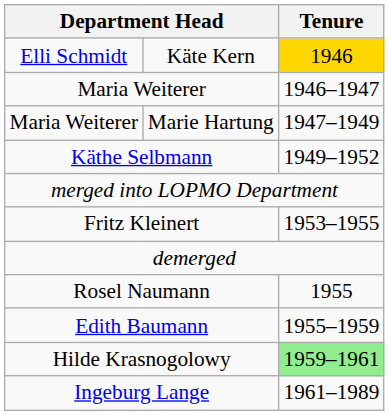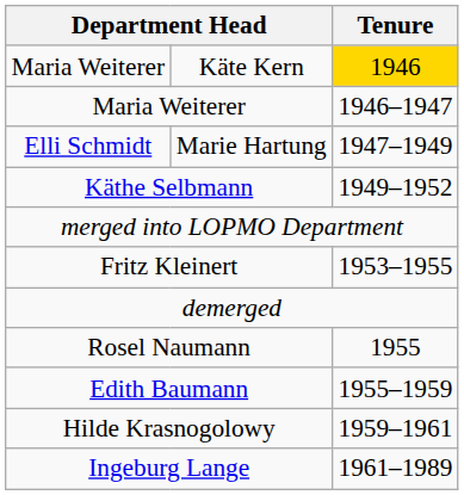Käte Kern | column 1: Elli Schmidt -> Maria Weiterer
Marie Hartung | column 1: Maria Weiterer -> Elli Schmidt
Hilde Krasnogolowy | Tenure: lightgreen background -> no background
